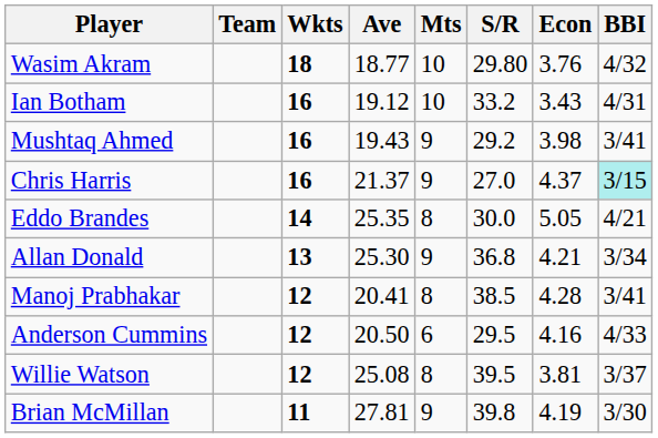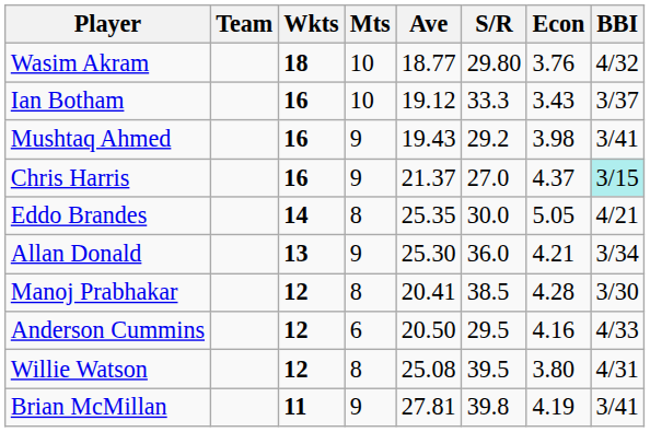columns swapped: Mts <-> Ave
Ian Botham | S/R: 33.2 -> 33.3
Ian Botham | BBI: 4/31 -> 3/37
Allan Donald | S/R: 36.8 -> 36.0
Manoj Prabhakar | BBI: 3/41 -> 3/30
Willie Watson | Econ: 3.81 -> 3.80
Willie Watson | BBI: 3/37 -> 4/31
Brian McMillan | BBI: 3/30 -> 3/41
